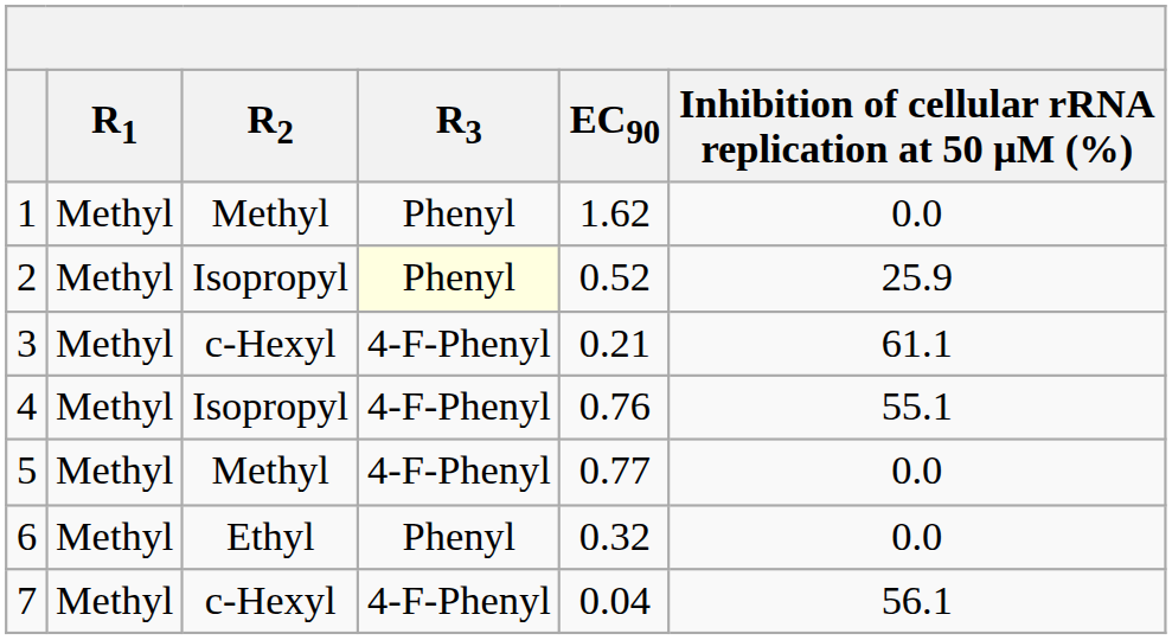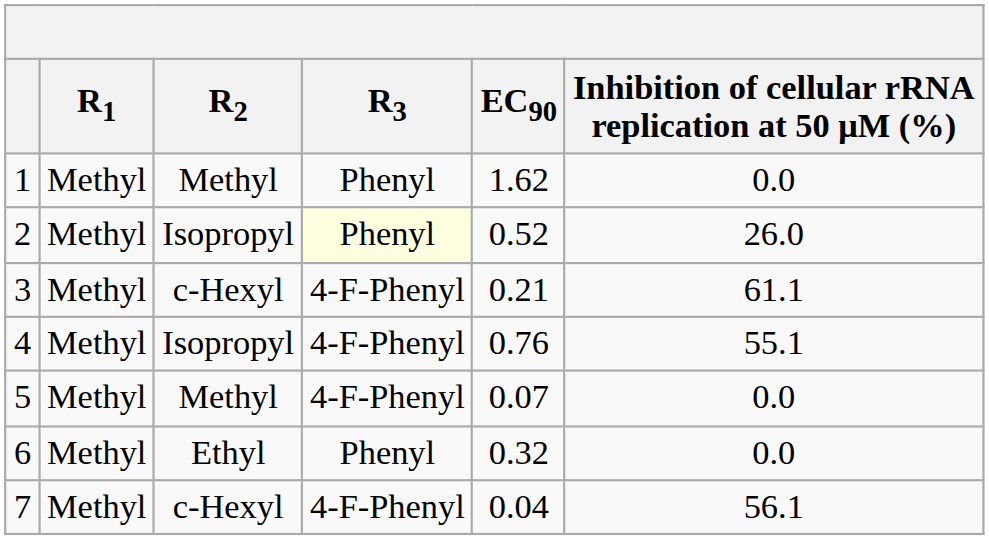2 | Inhibition of cellular rRNA replication at 50 μM (%): 25.9 -> 26.0
5 | EC90: 0.77 -> 0.07
